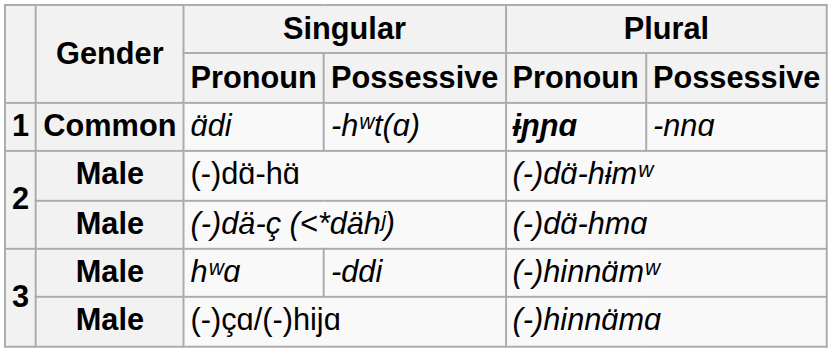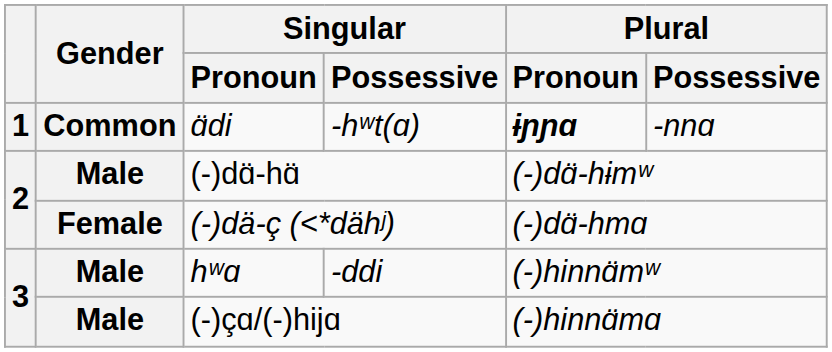(-)dä-ç (<*dähʲ) | Gender: Male -> Female
